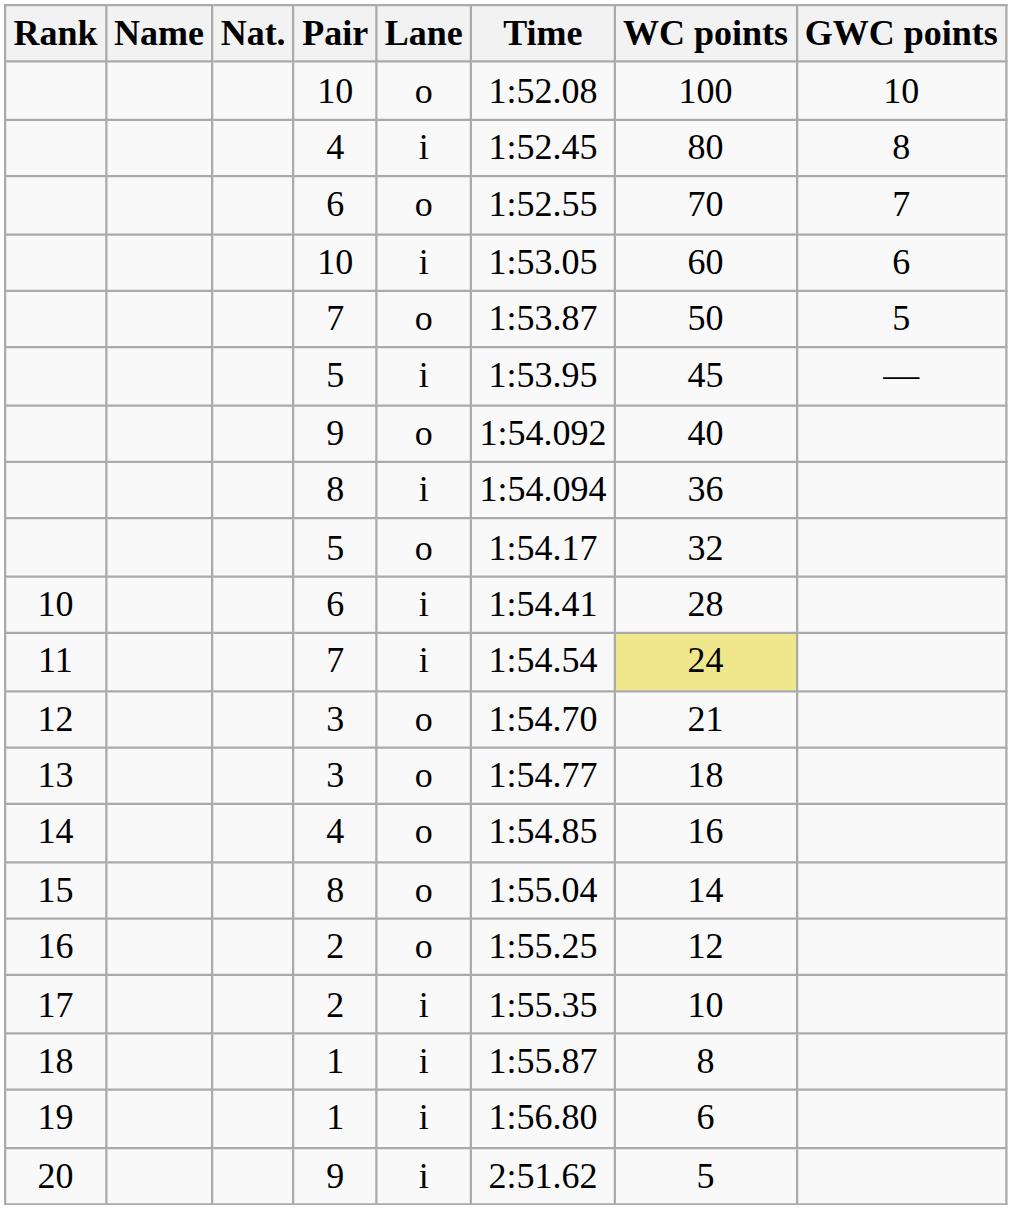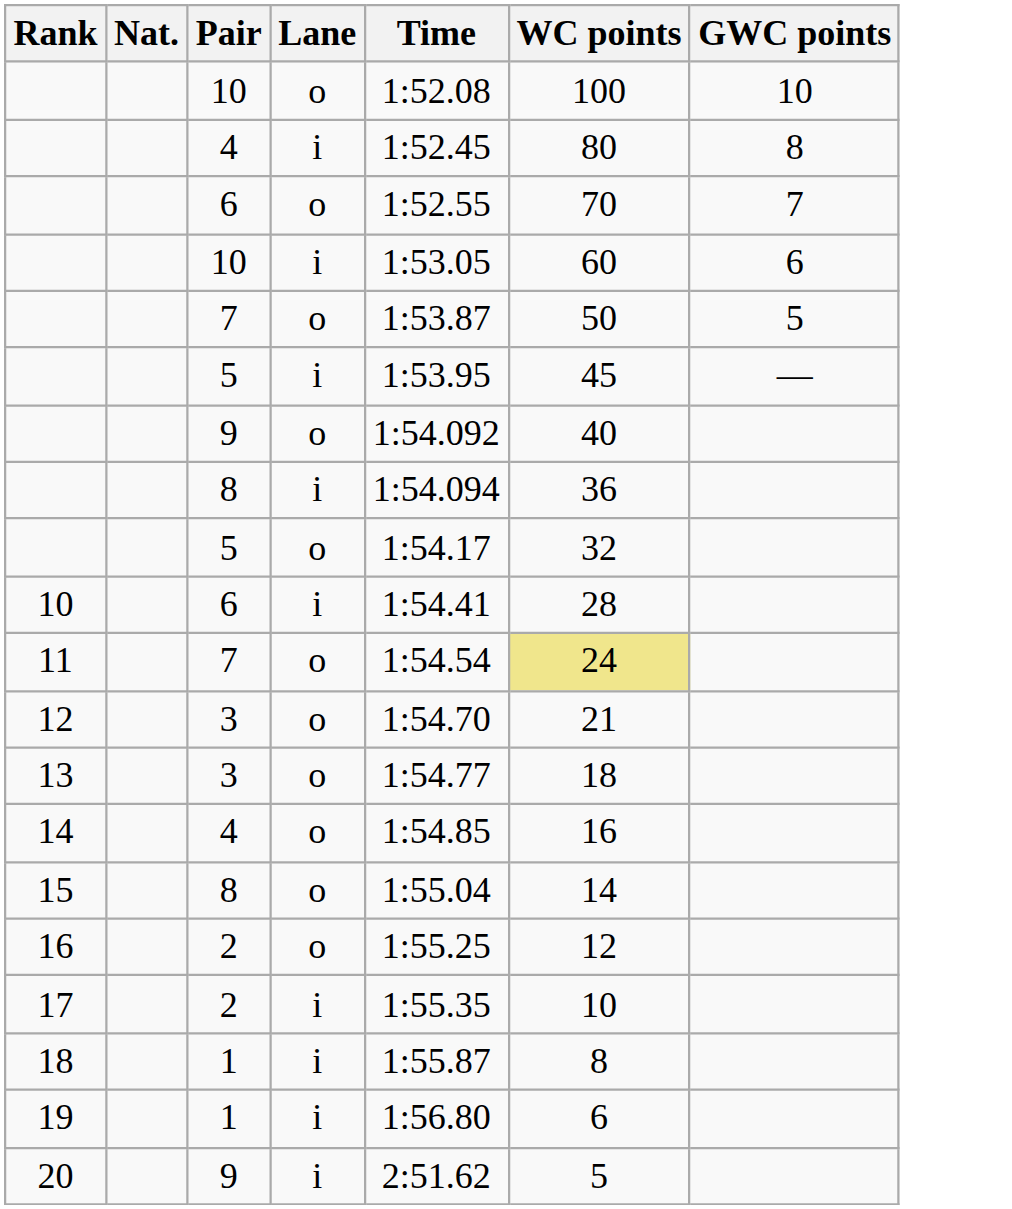- column: Name
11 | Lane: i -> o
